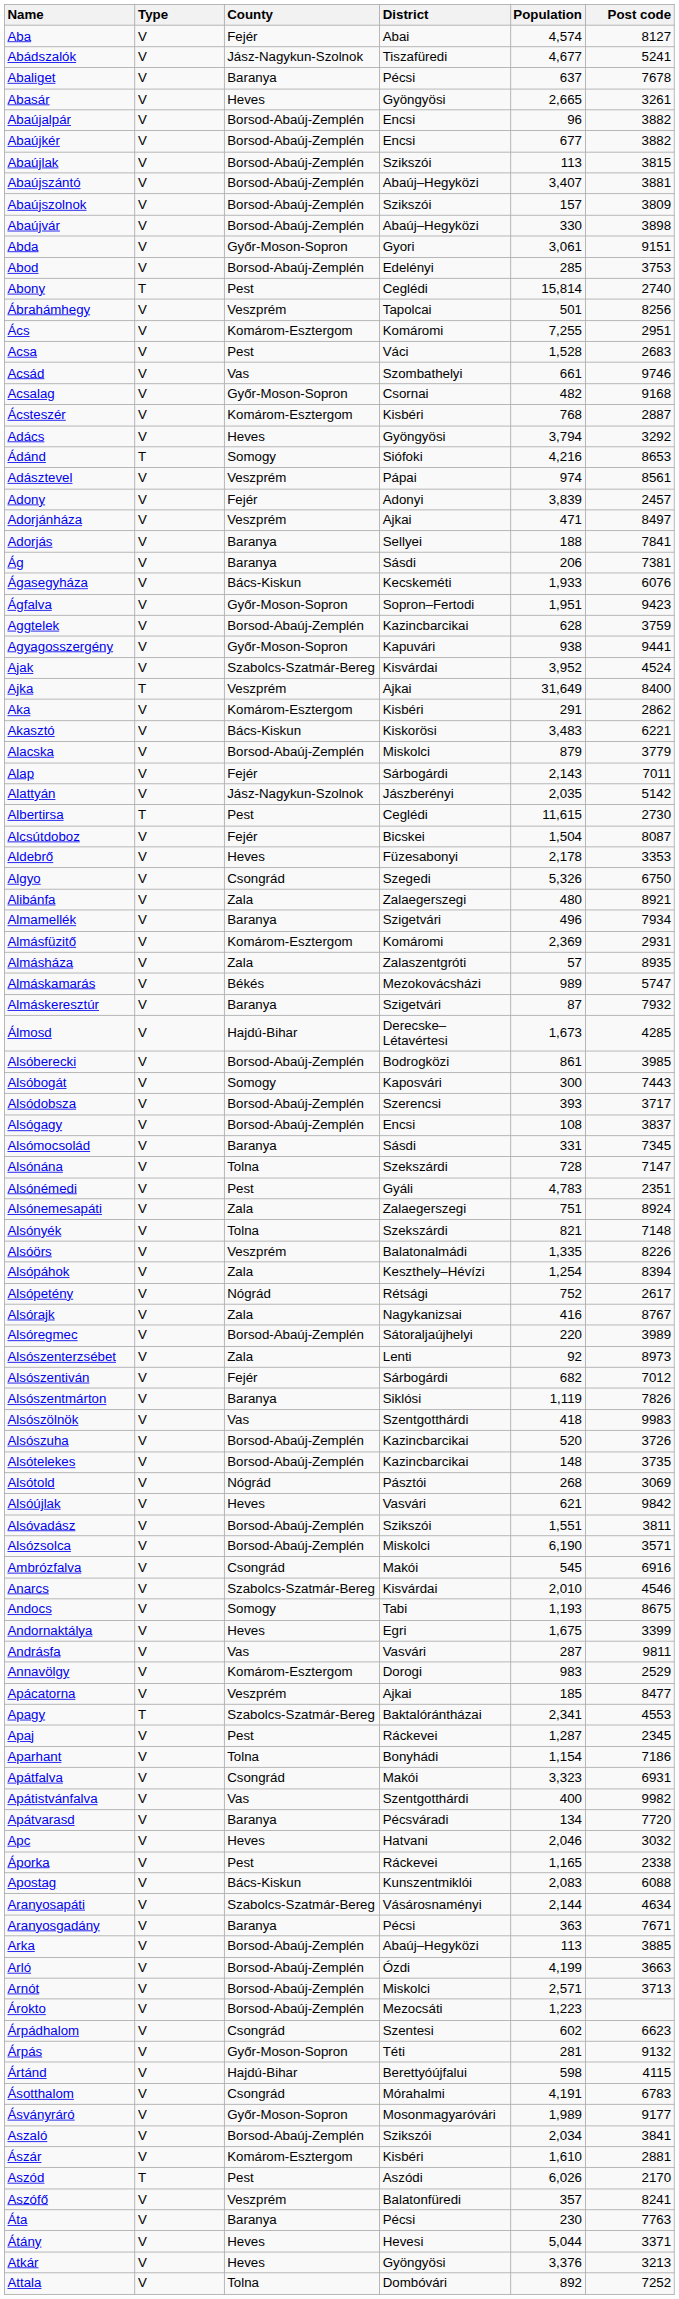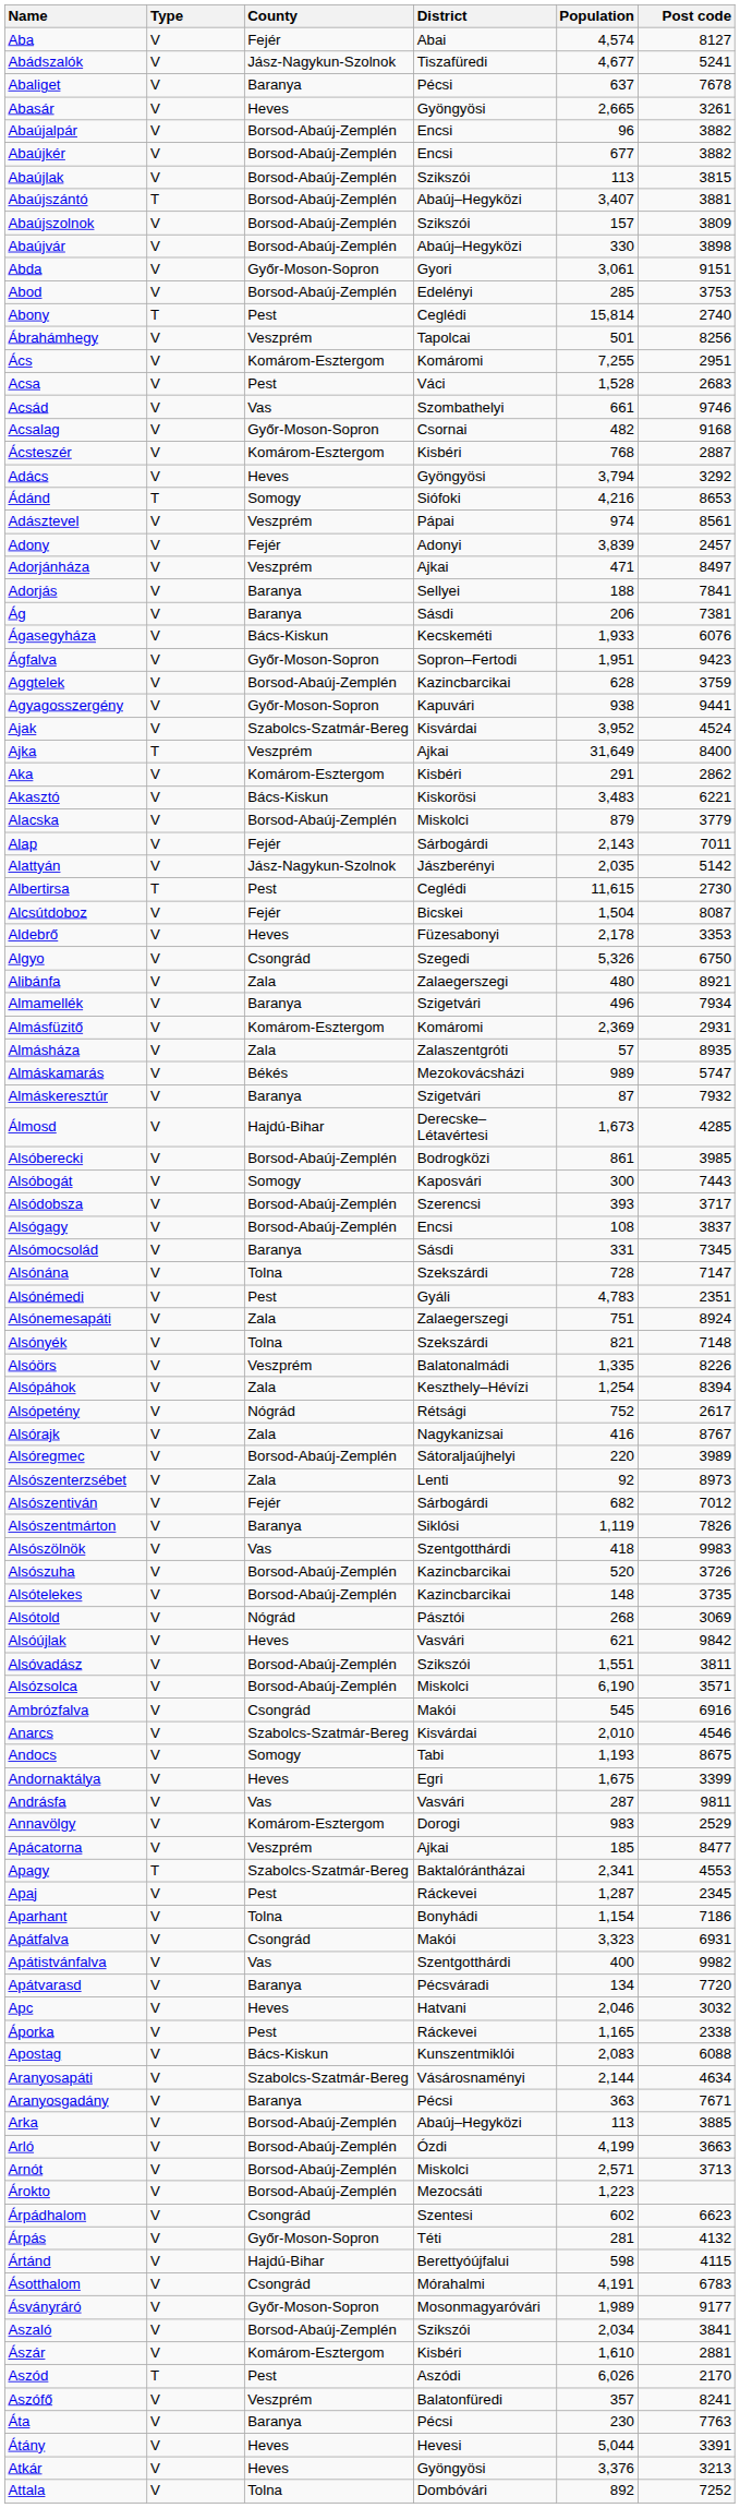Abaújszántó | Type: V -> T
Árpás | Post code: 9132 -> 4132
Átány | Post code: 3371 -> 3391
